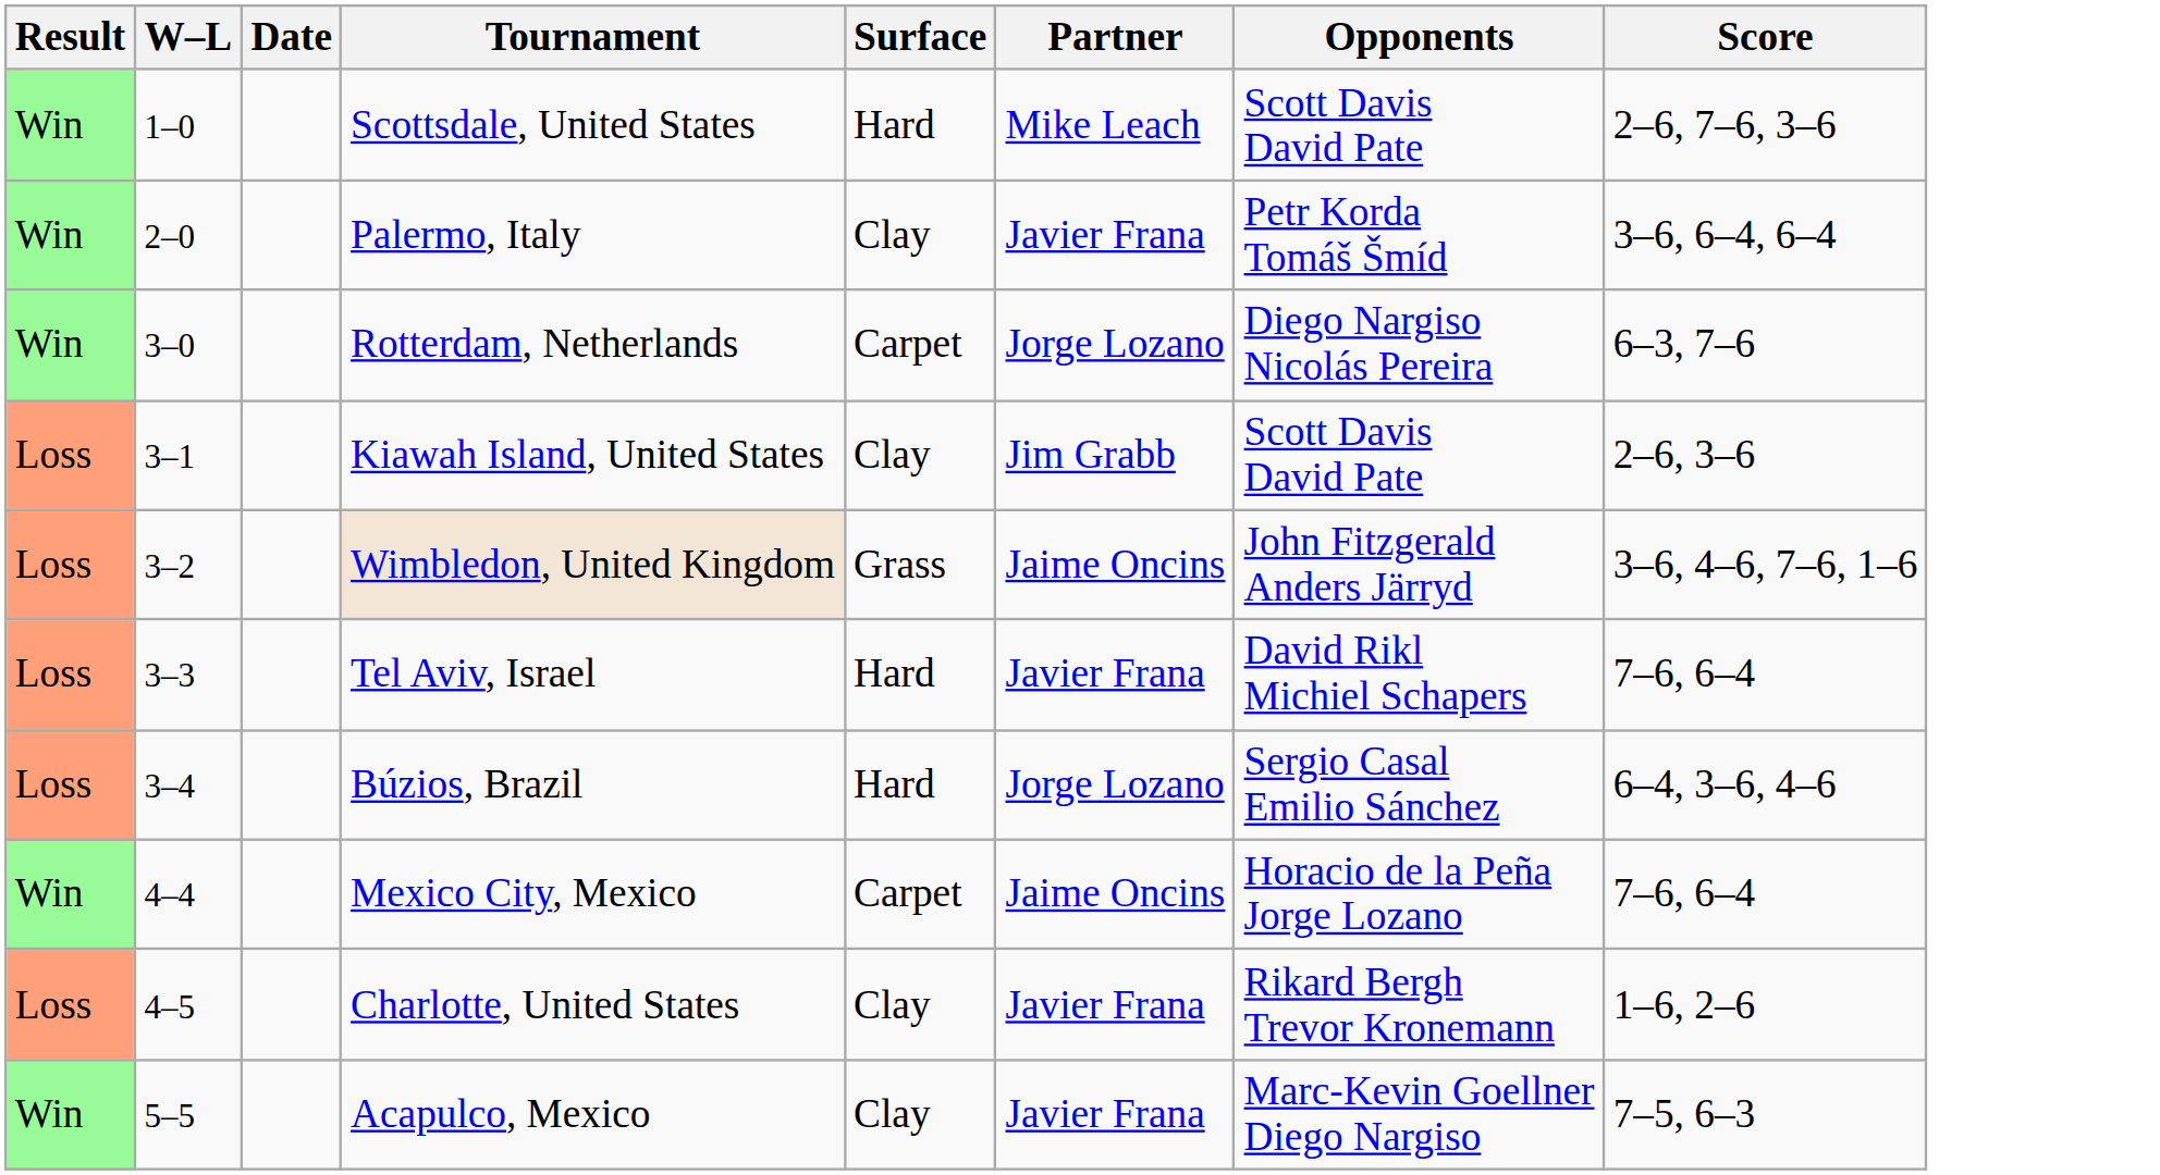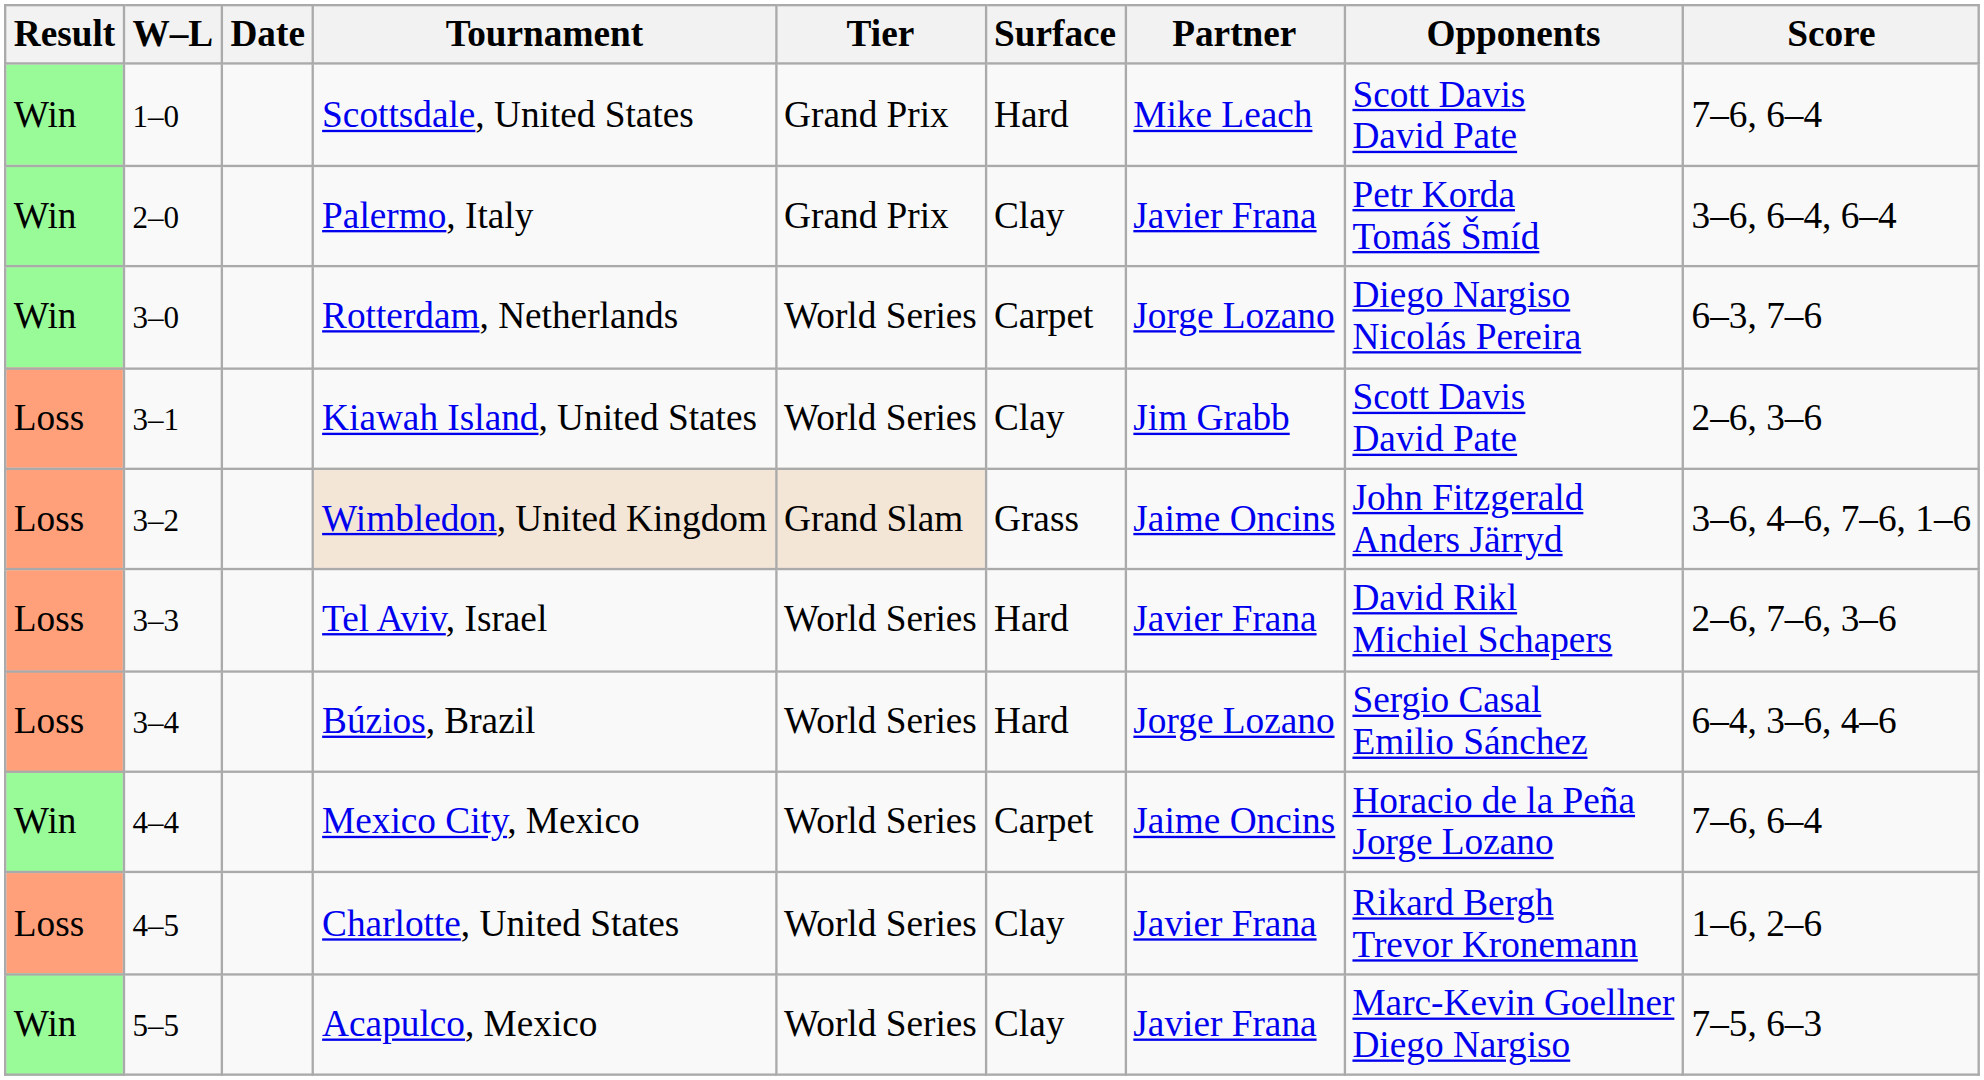+ column: Tier | Grand Prix | Grand Prix | World Series | World Series | Grand Slam | World Series | World Series | World Series | World Series | World Series
Scottsdale, United States | Score: 2–6, 7–6, 3–6 -> 7–6, 6–4
Tel Aviv, Israel | Score: 7–6, 6–4 -> 2–6, 7–6, 3–6
